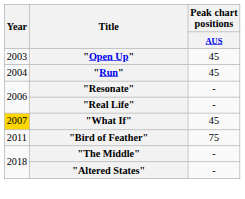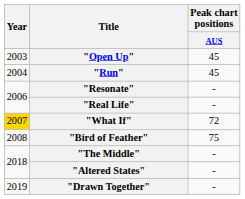"What If" | Peak chart positions / AUS: 45 -> 72
"Bird of Feather" | Year: 2011 -> 2008
+ row: 2019 | "Drawn Together" | -
